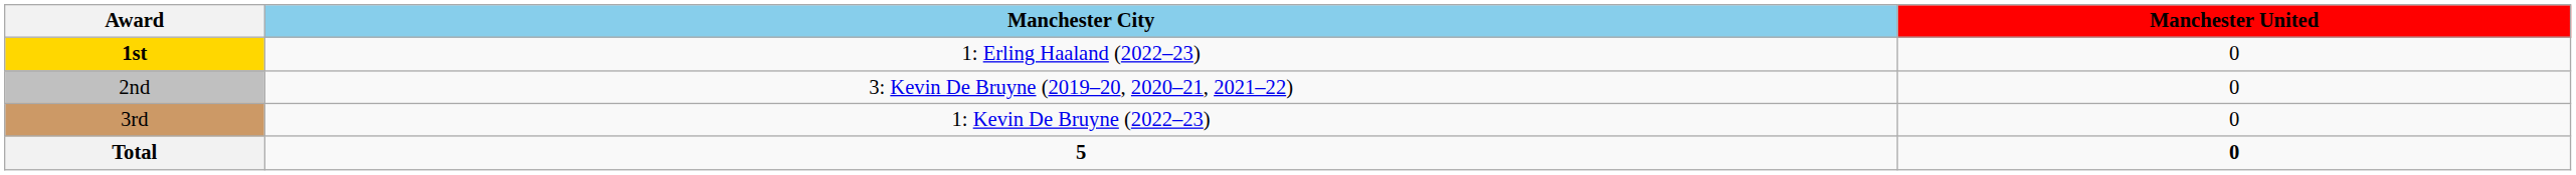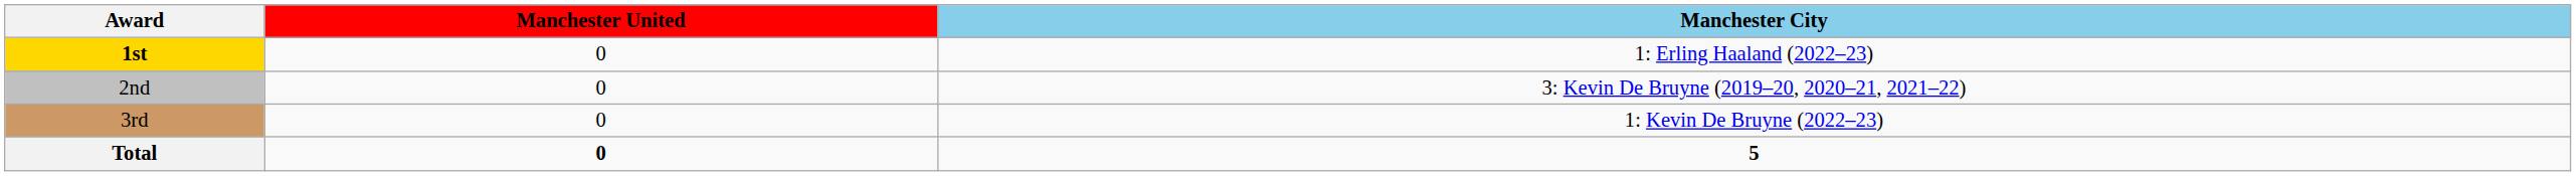columns swapped: Manchester United <-> Manchester City
